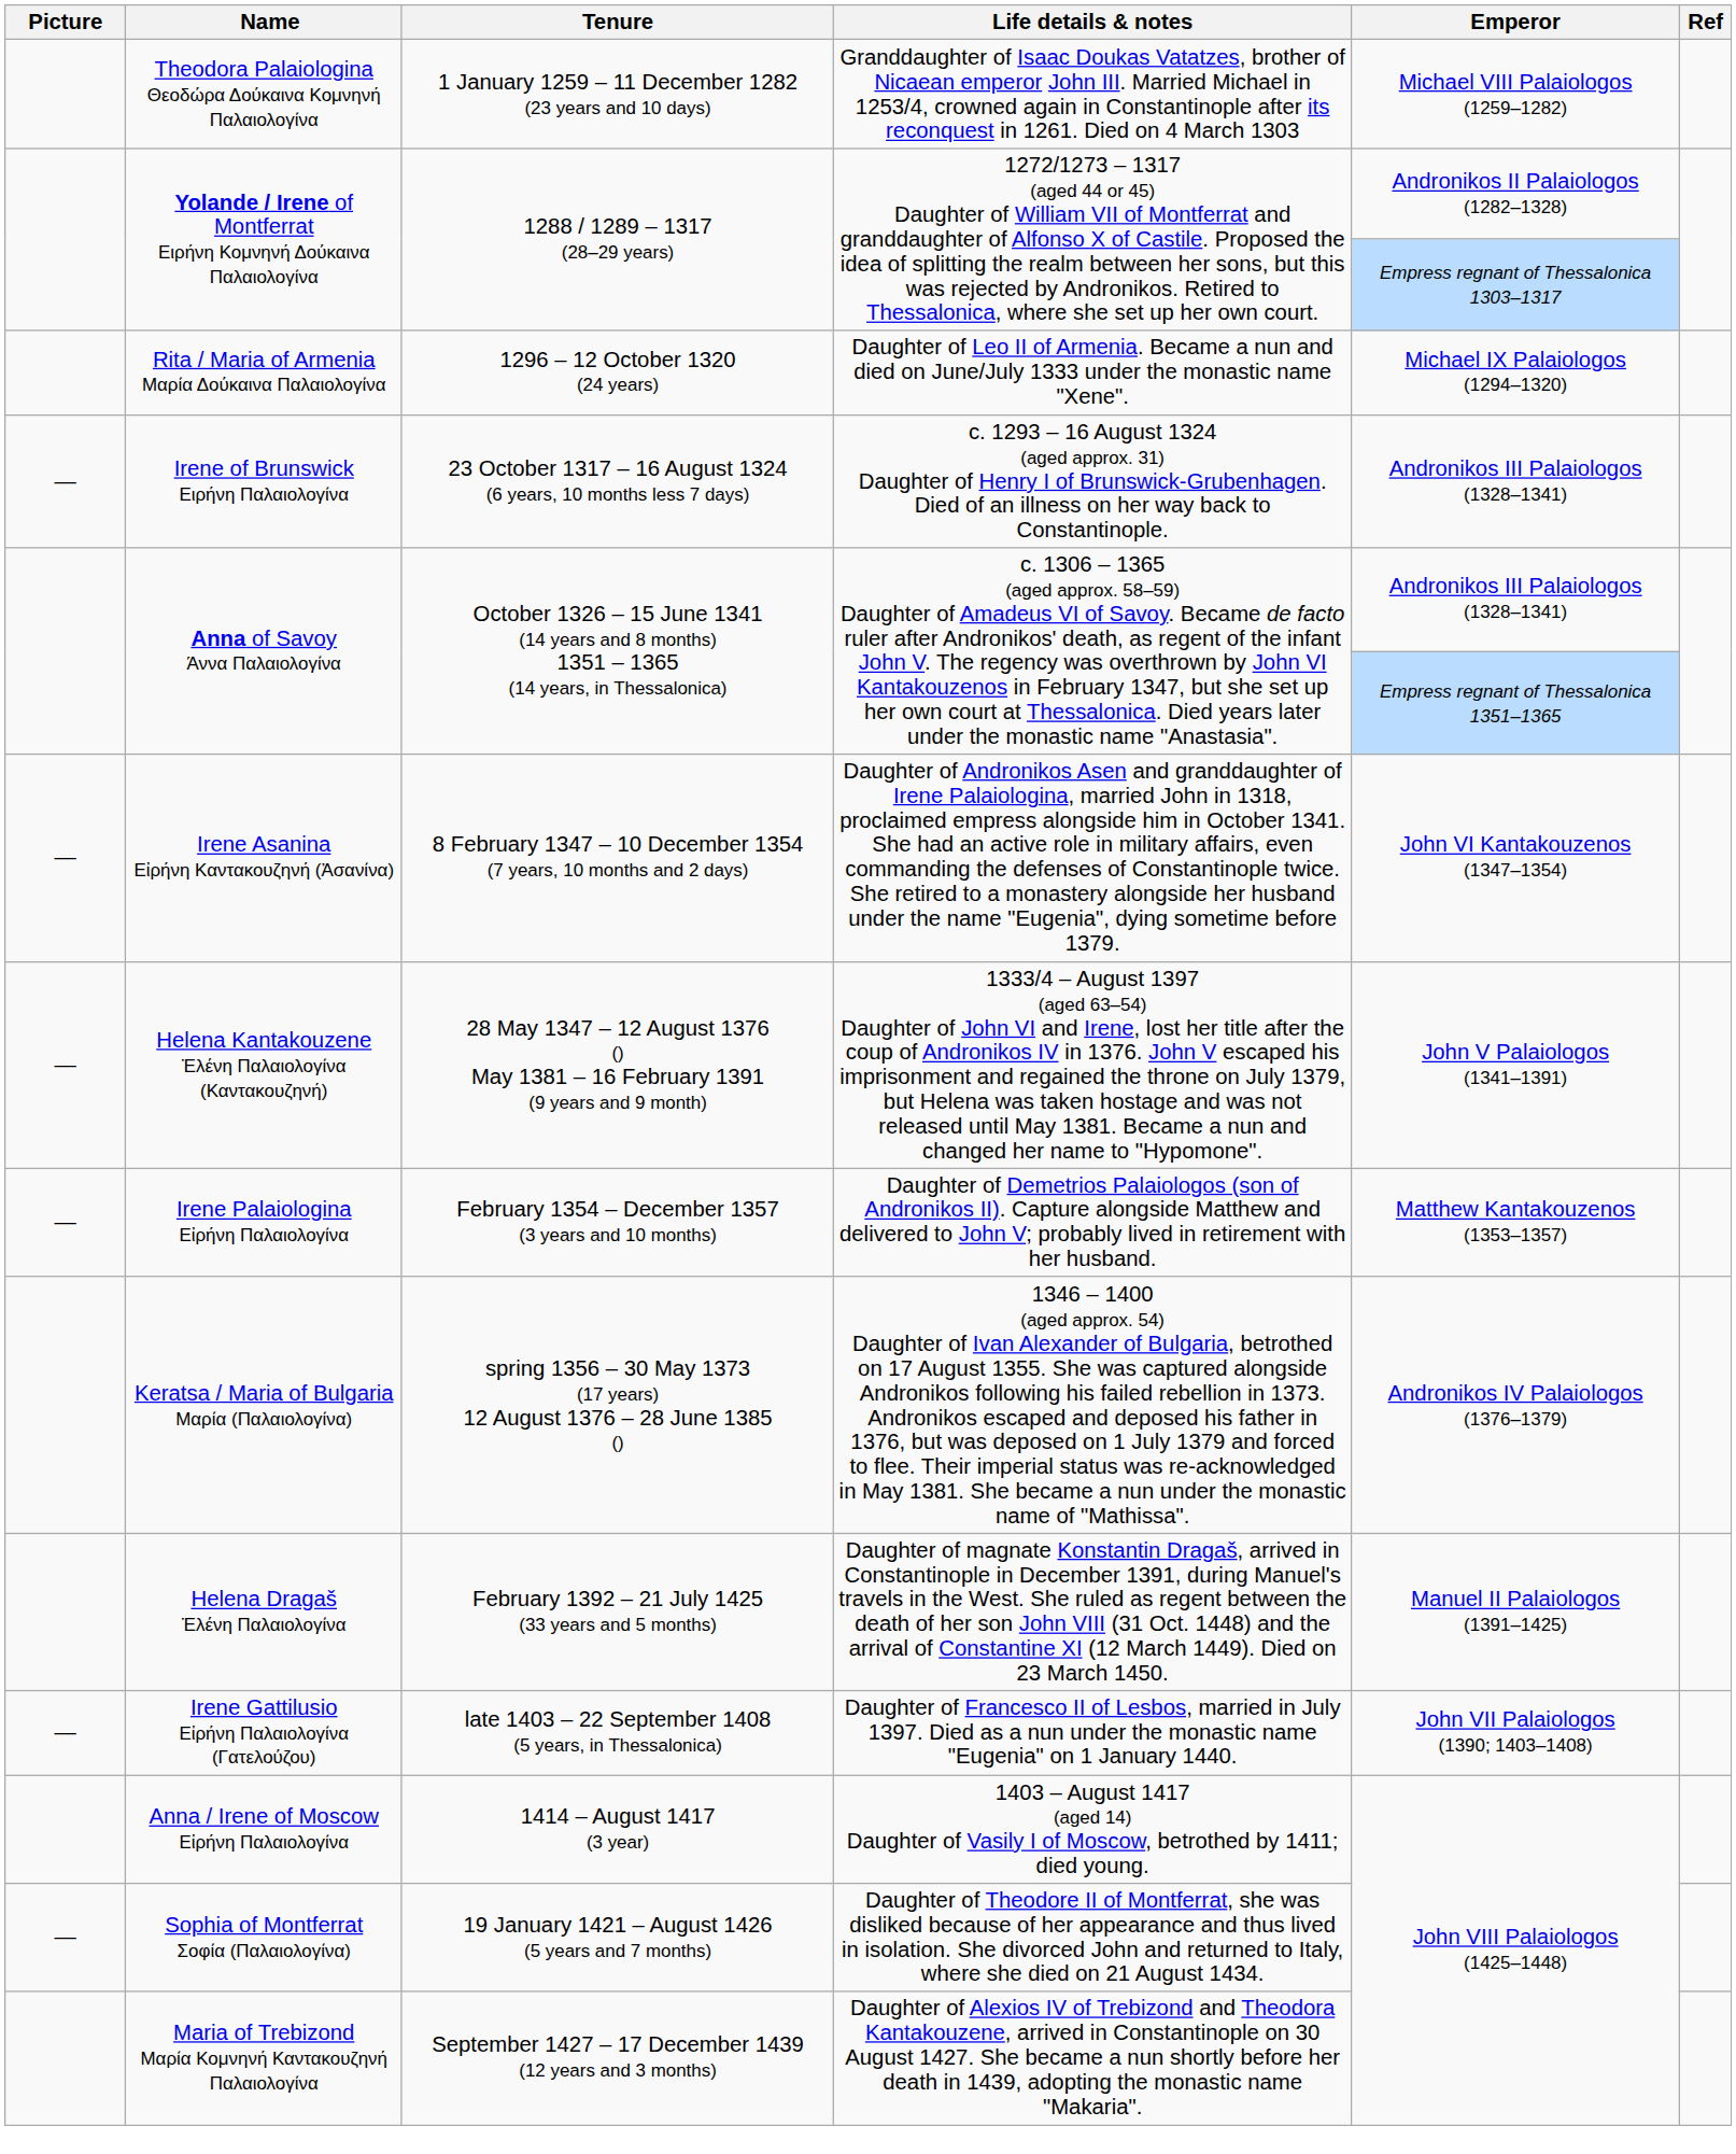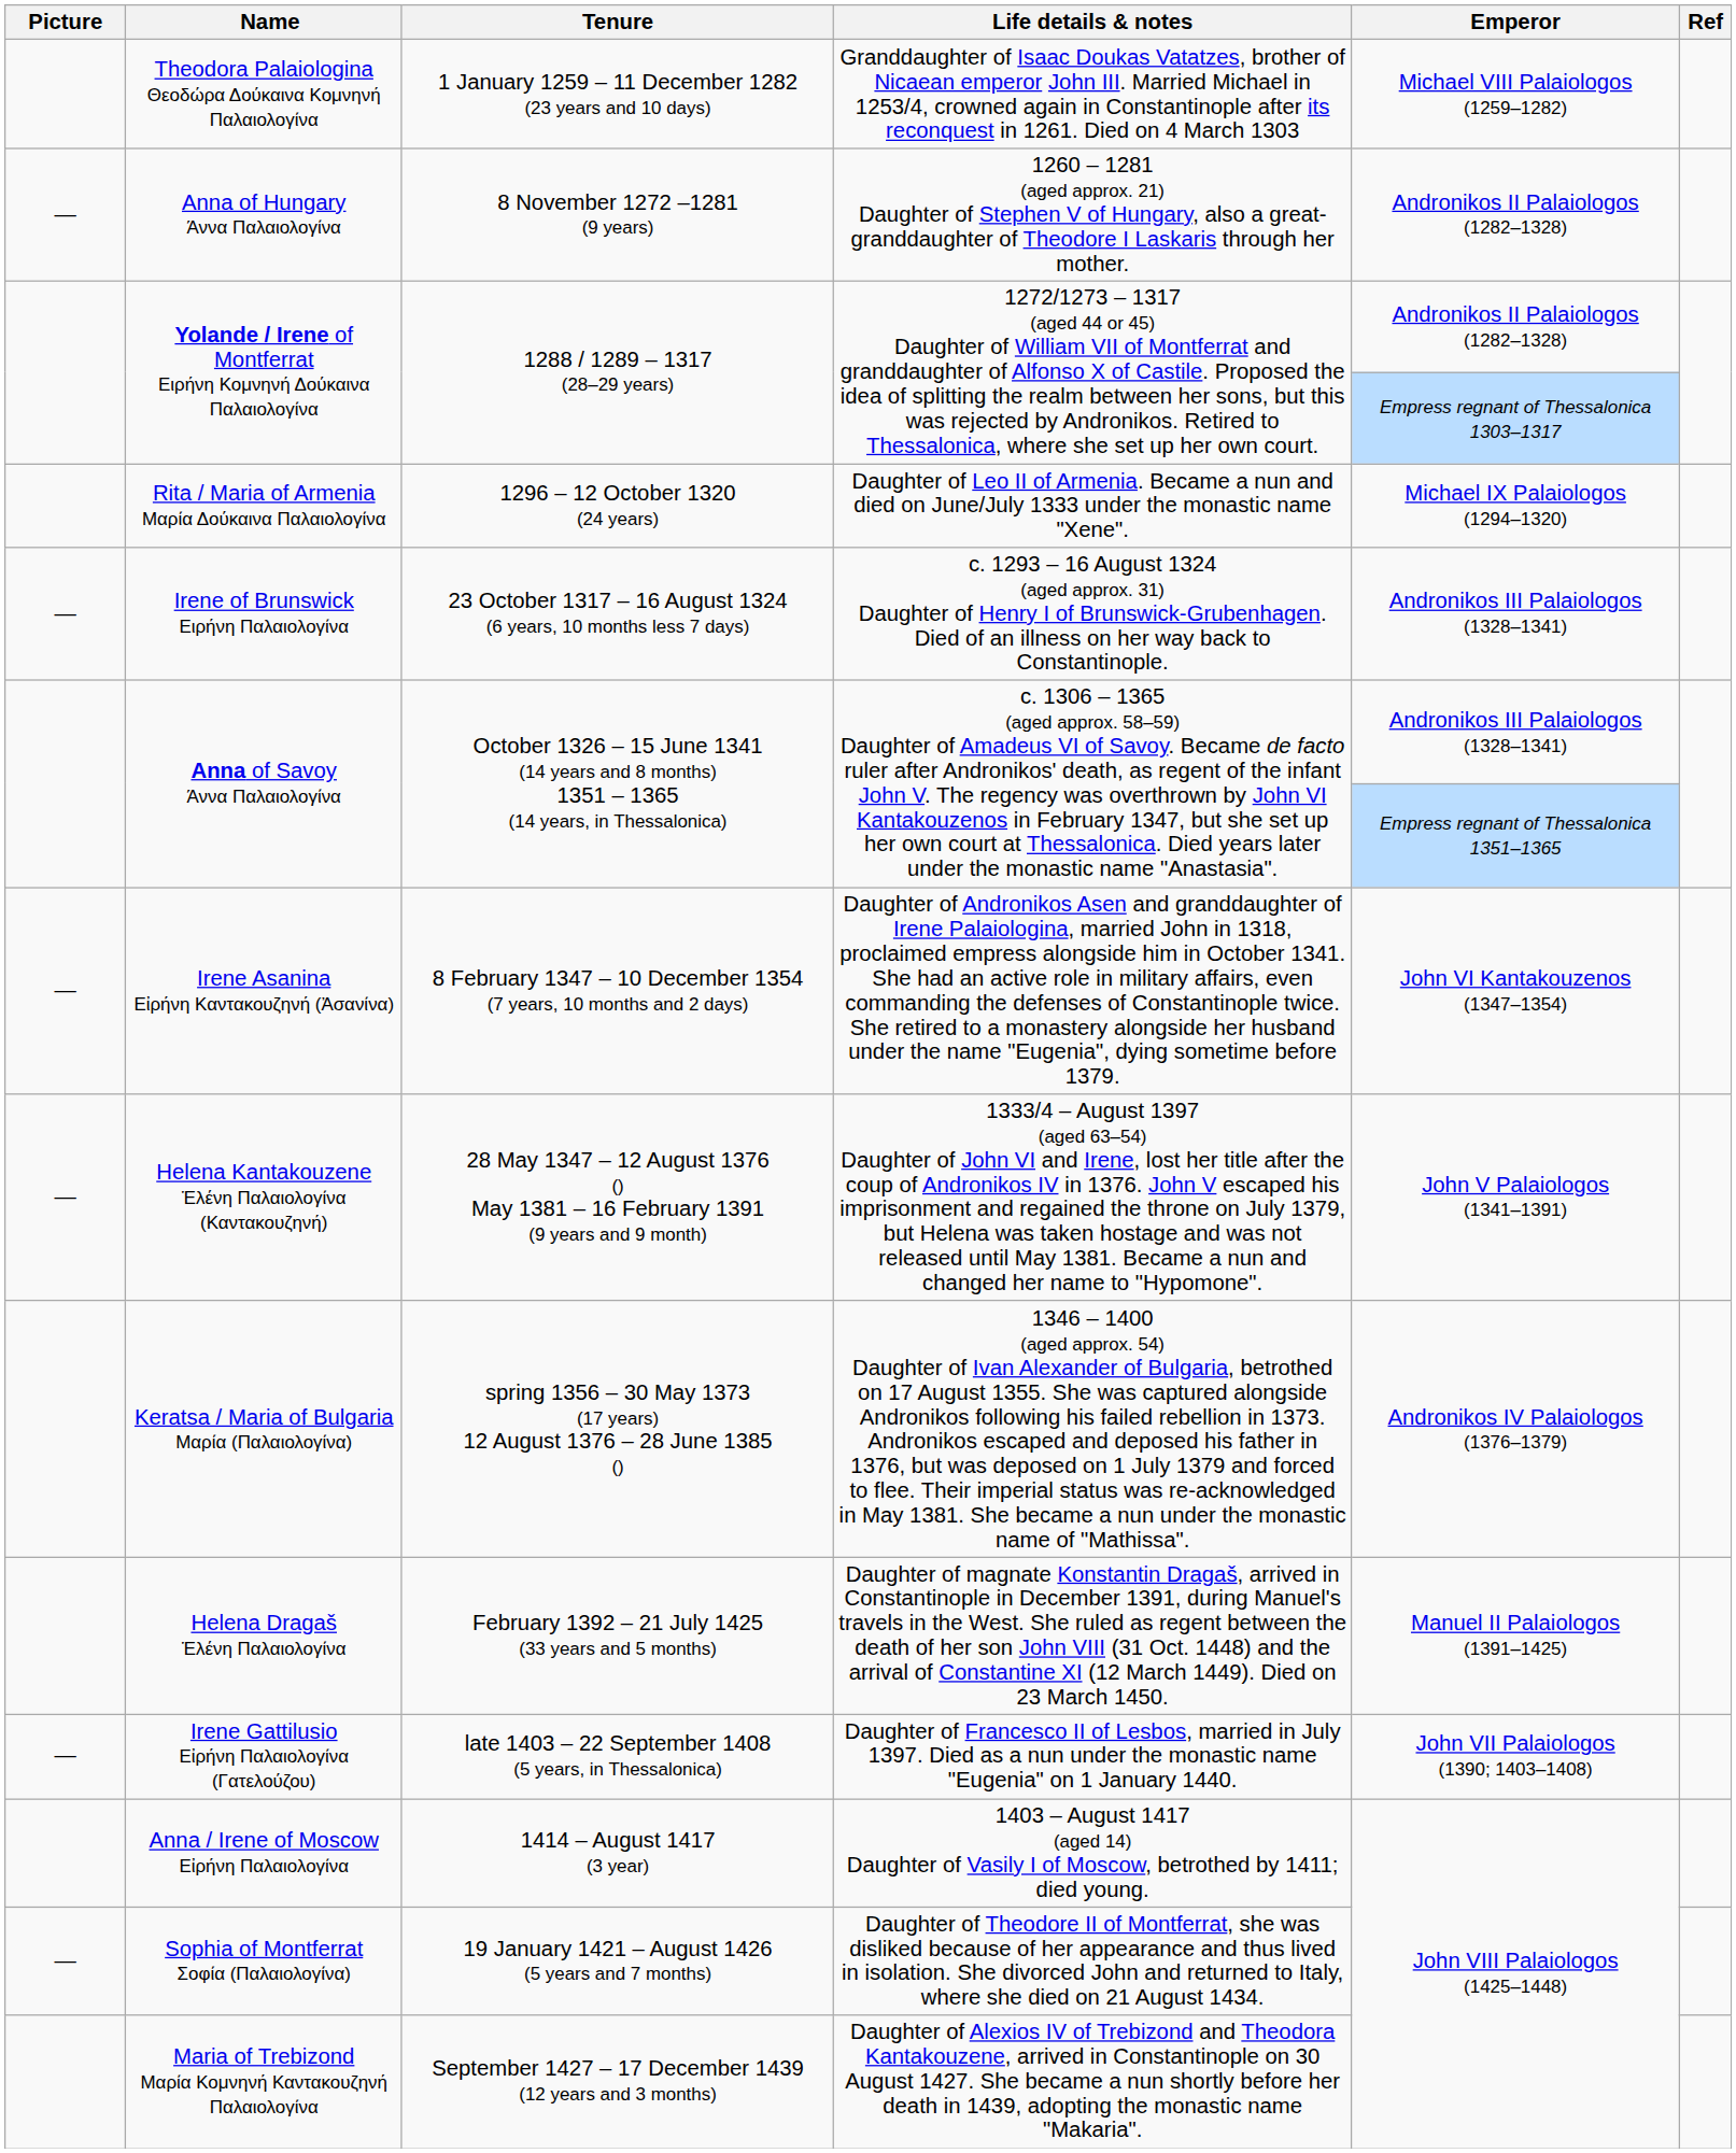+ row: — | Anna of Hungary Άννα Παλαιολογίνα | 8 November 1272 –1281 (9 years) | 1260 – 1281 (aged approx. 21) Daughter of Stephen V of Hungary, also a great-granddaughter of Theodore I Laskaris through her mother. | Andronikos II Palaiologos (1282–1328)
- row: — | Irene Palaiologina Εἰρήνη Παλαιολογίνα | February 1354 – December 1357 (3 years and 10 months) | Daughter of Demetrios Palaiologos (son of Andronikos II). Capture alongside Matthew and delivered to John V; probably lived in retirement with her husband. | Matthew Kantakouzenos (1353–1357)
